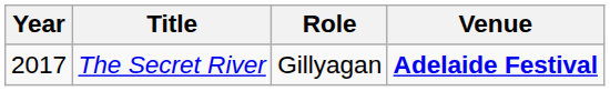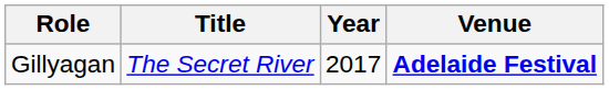columns swapped: Year <-> Role
